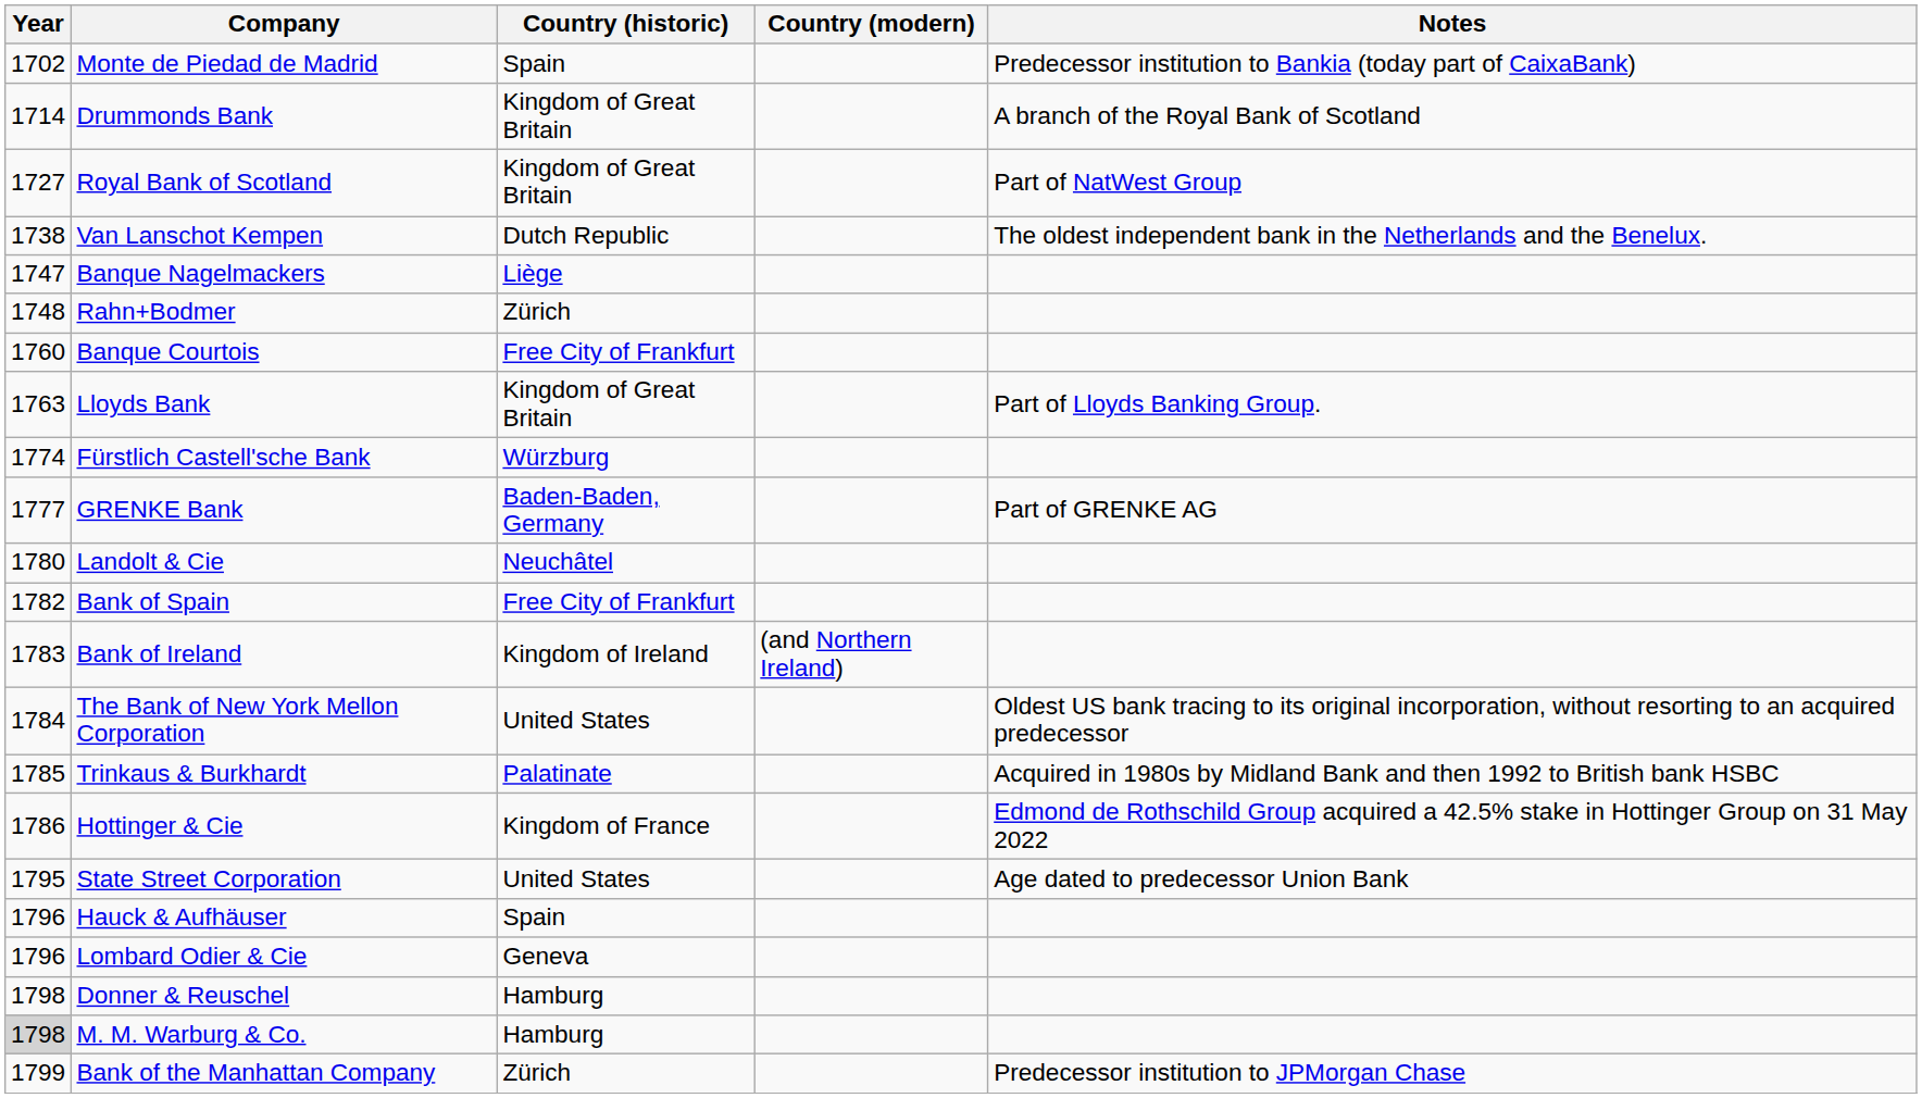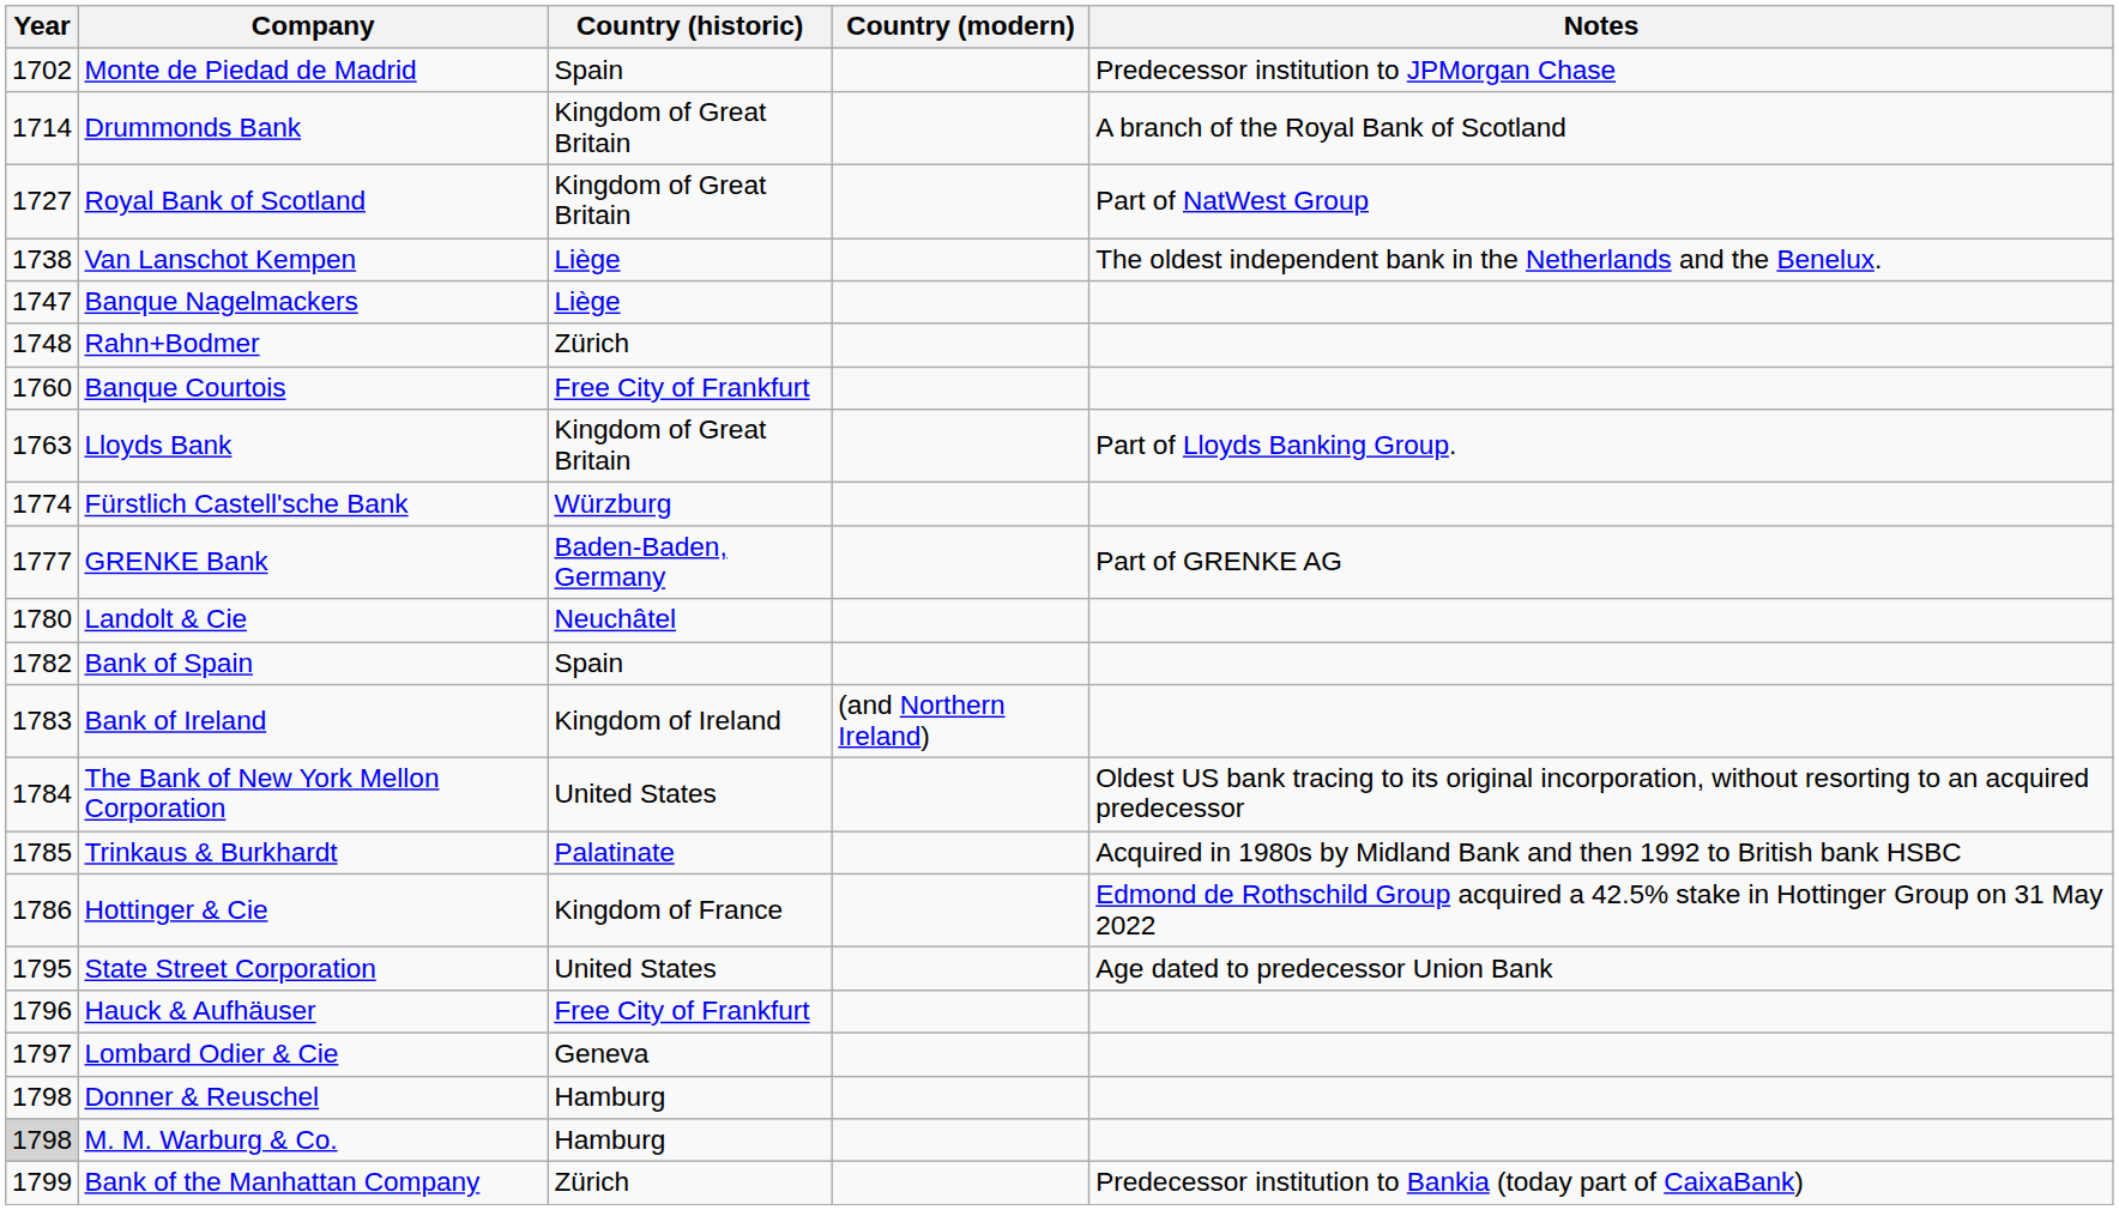Monte de Piedad de Madrid | Notes: Predecessor institution to Bankia (today part of CaixaBank) -> Predecessor institution to JPMorgan Chase
Van Lanschot Kempen | Country (historic): Dutch Republic -> Liège
Bank of Spain | Country (historic): Free City of Frankfurt -> Spain
Hauck & Aufhäuser | Country (historic): Spain -> Free City of Frankfurt
Lombard Odier & Cie | Year: 1796 -> 1797
Bank of the Manhattan Company | Notes: Predecessor institution to JPMorgan Chase -> Predecessor institution to Bankia (today part of CaixaBank)
